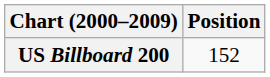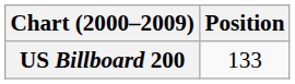US Billboard 200 | Position: 152 -> 133
